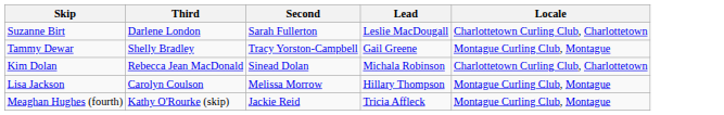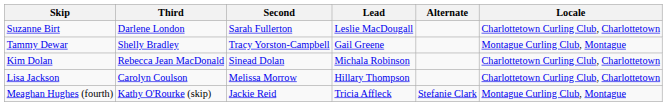+ column: Alternate | Stefanie Clark
Lisa Jackson | Locale: Montague Curling Club, Montague -> Charlottetown Curling Club, Charlottetown
